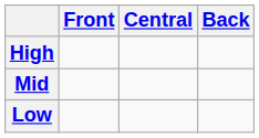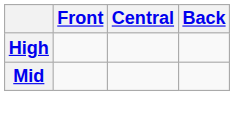- row: Low
